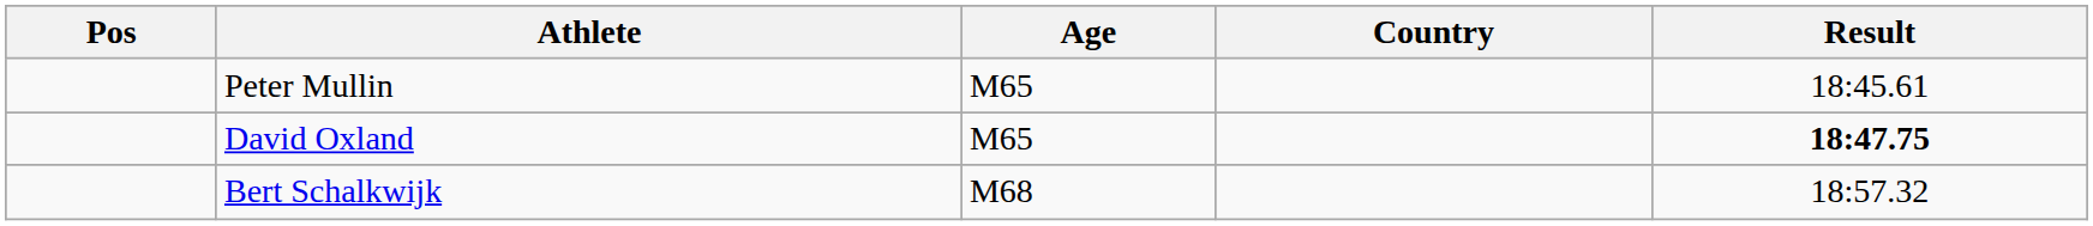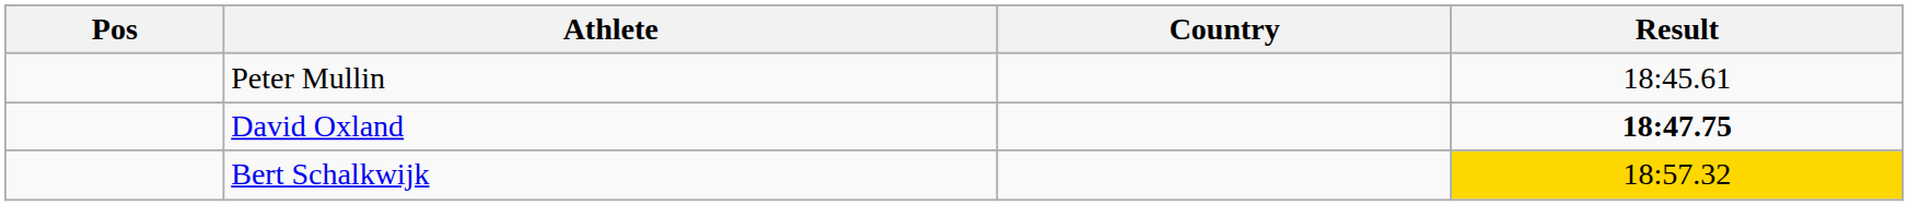- column: Age | M65 | M65 | M68
Bert Schalkwijk | Result: no background -> gold background
